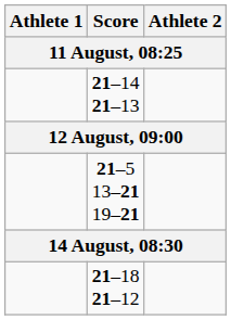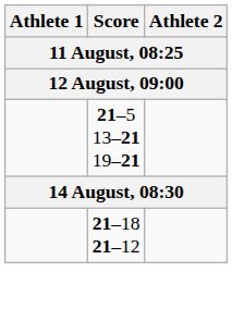- row: 21–14 21–13
